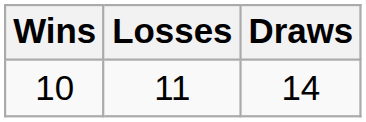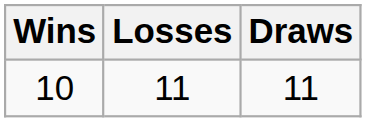10 | Draws: 14 -> 11
